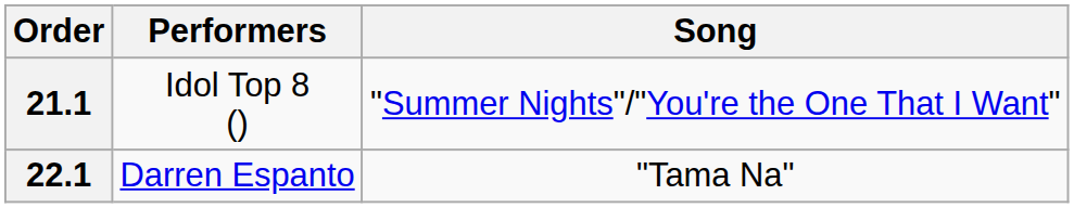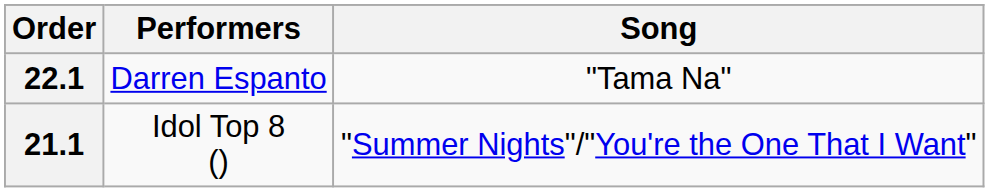rows swapped: 21.1 <-> 22.1
